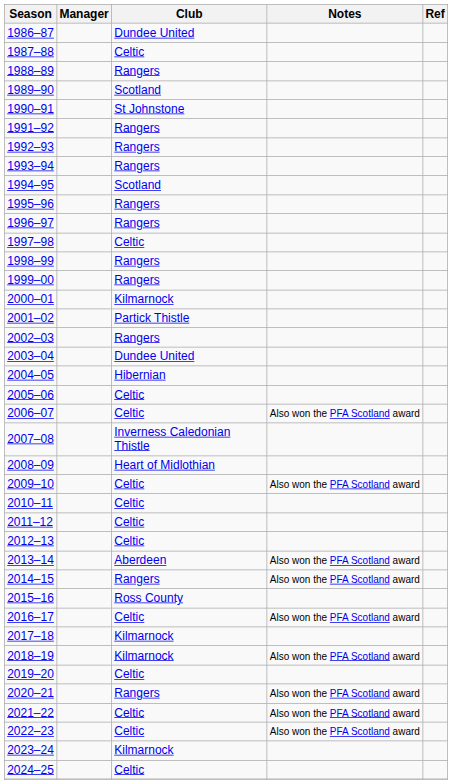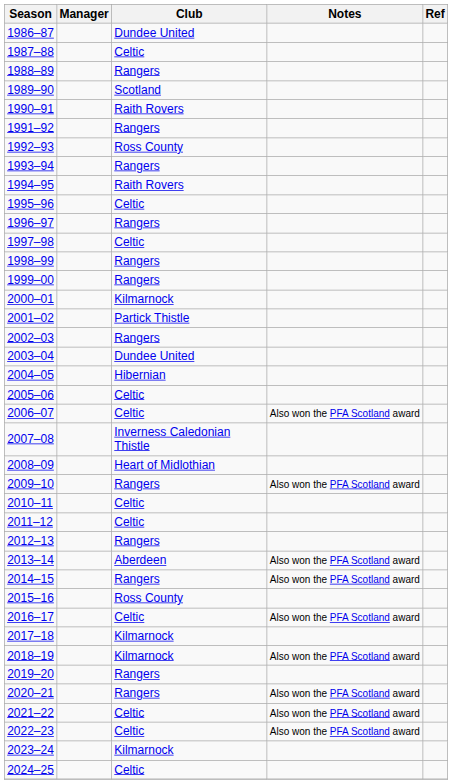1990–91 | Club: St Johnstone -> Raith Rovers
1992–93 | Club: Rangers -> Ross County
1994–95 | Club: Scotland -> Raith Rovers
1995–96 | Club: Rangers -> Celtic
2009–10 | Club: Celtic -> Rangers
2012–13 | Club: Celtic -> Rangers
2019–20 | Club: Celtic -> Rangers
